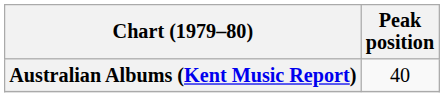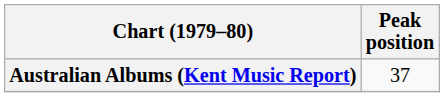Australian Albums (Kent Music Report) | Peak position: 40 -> 37
